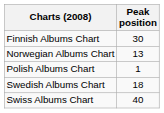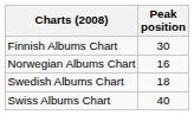Norwegian Albums Chart | Peak position: 13 -> 16
- row: Polish Albums Chart | 1
